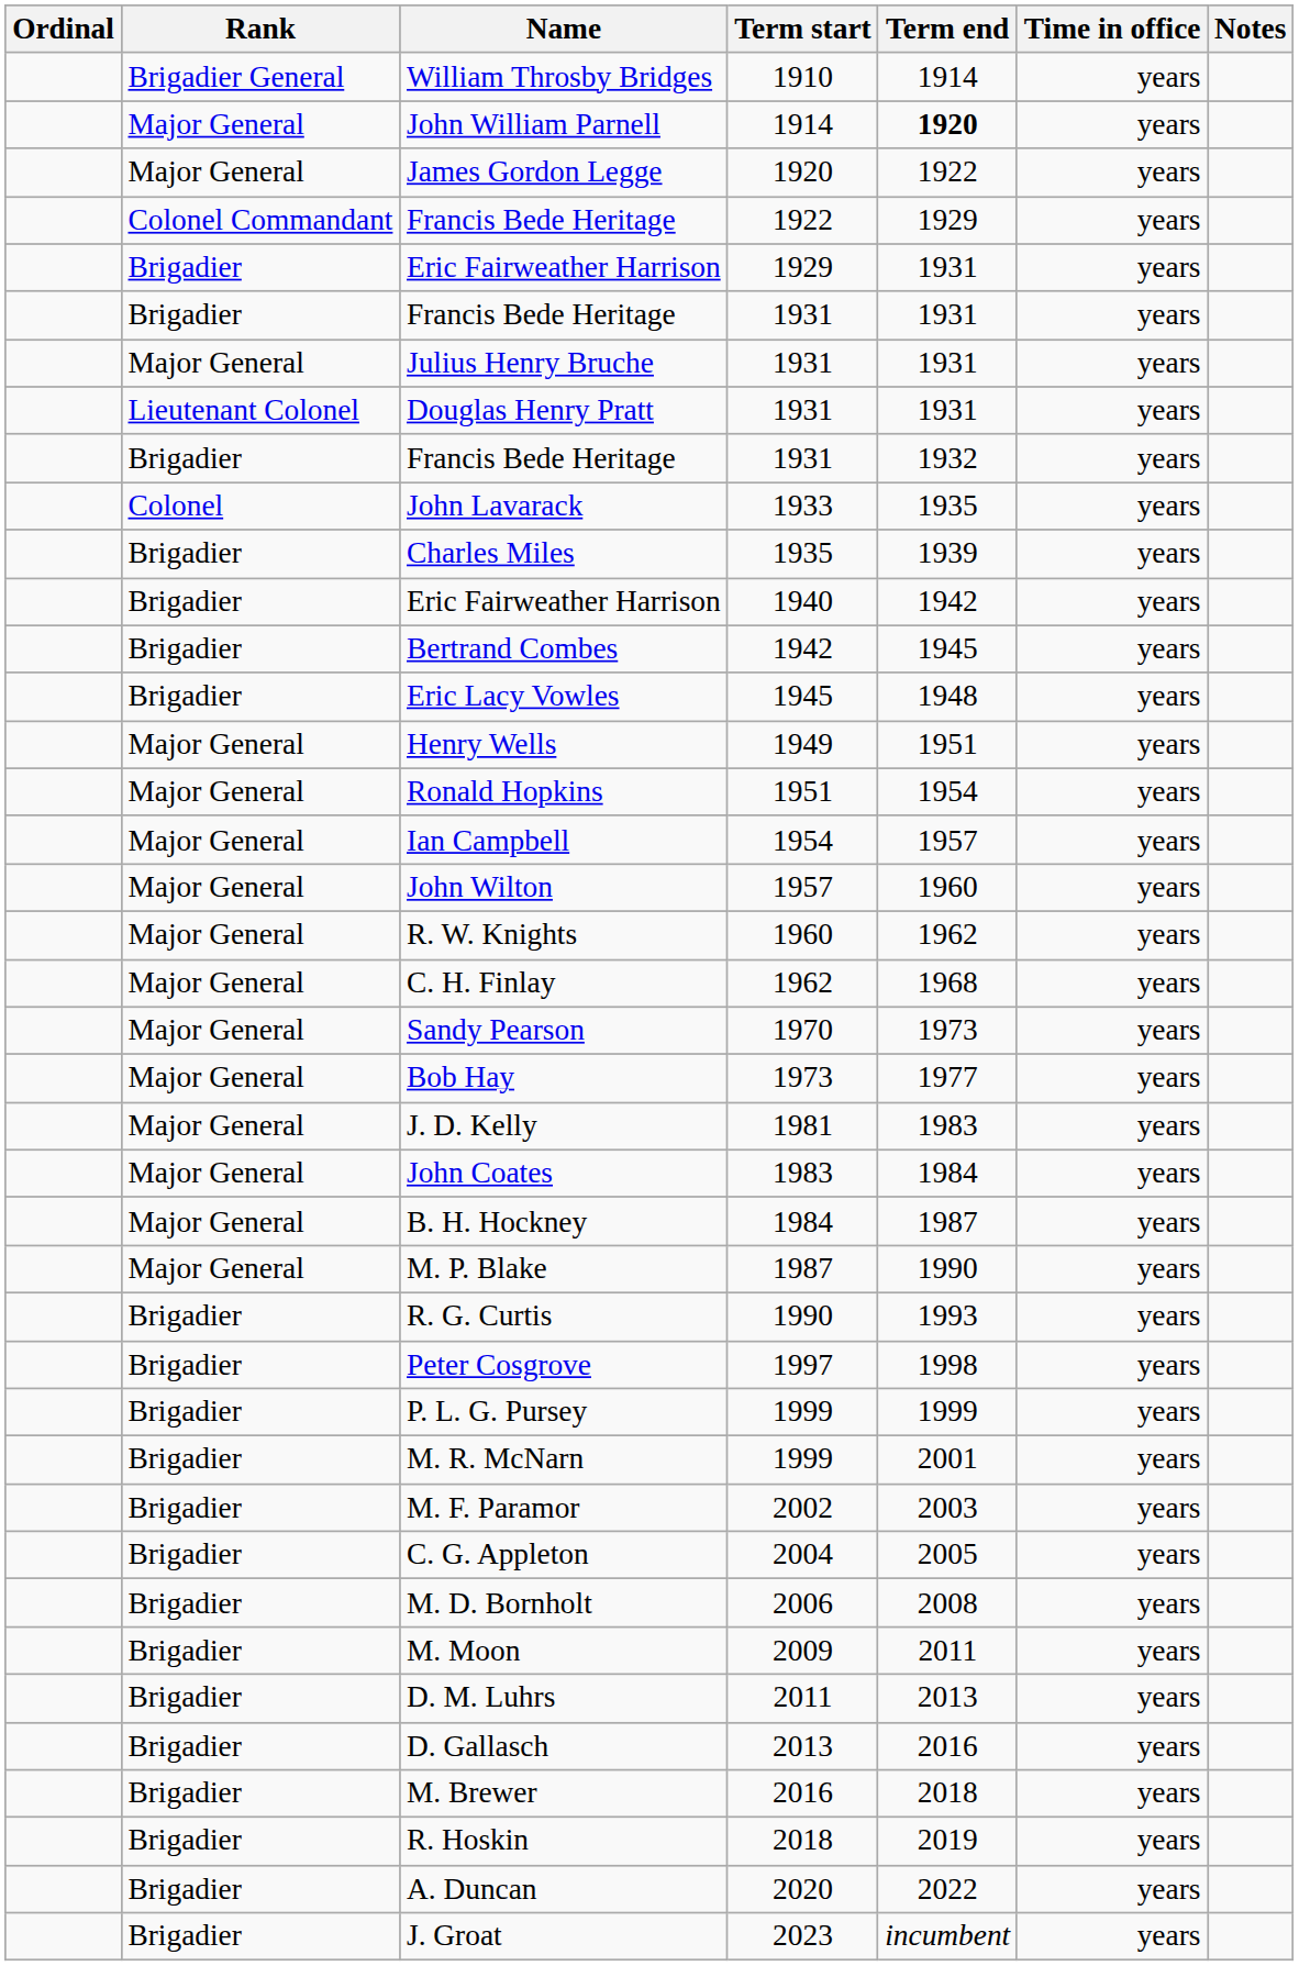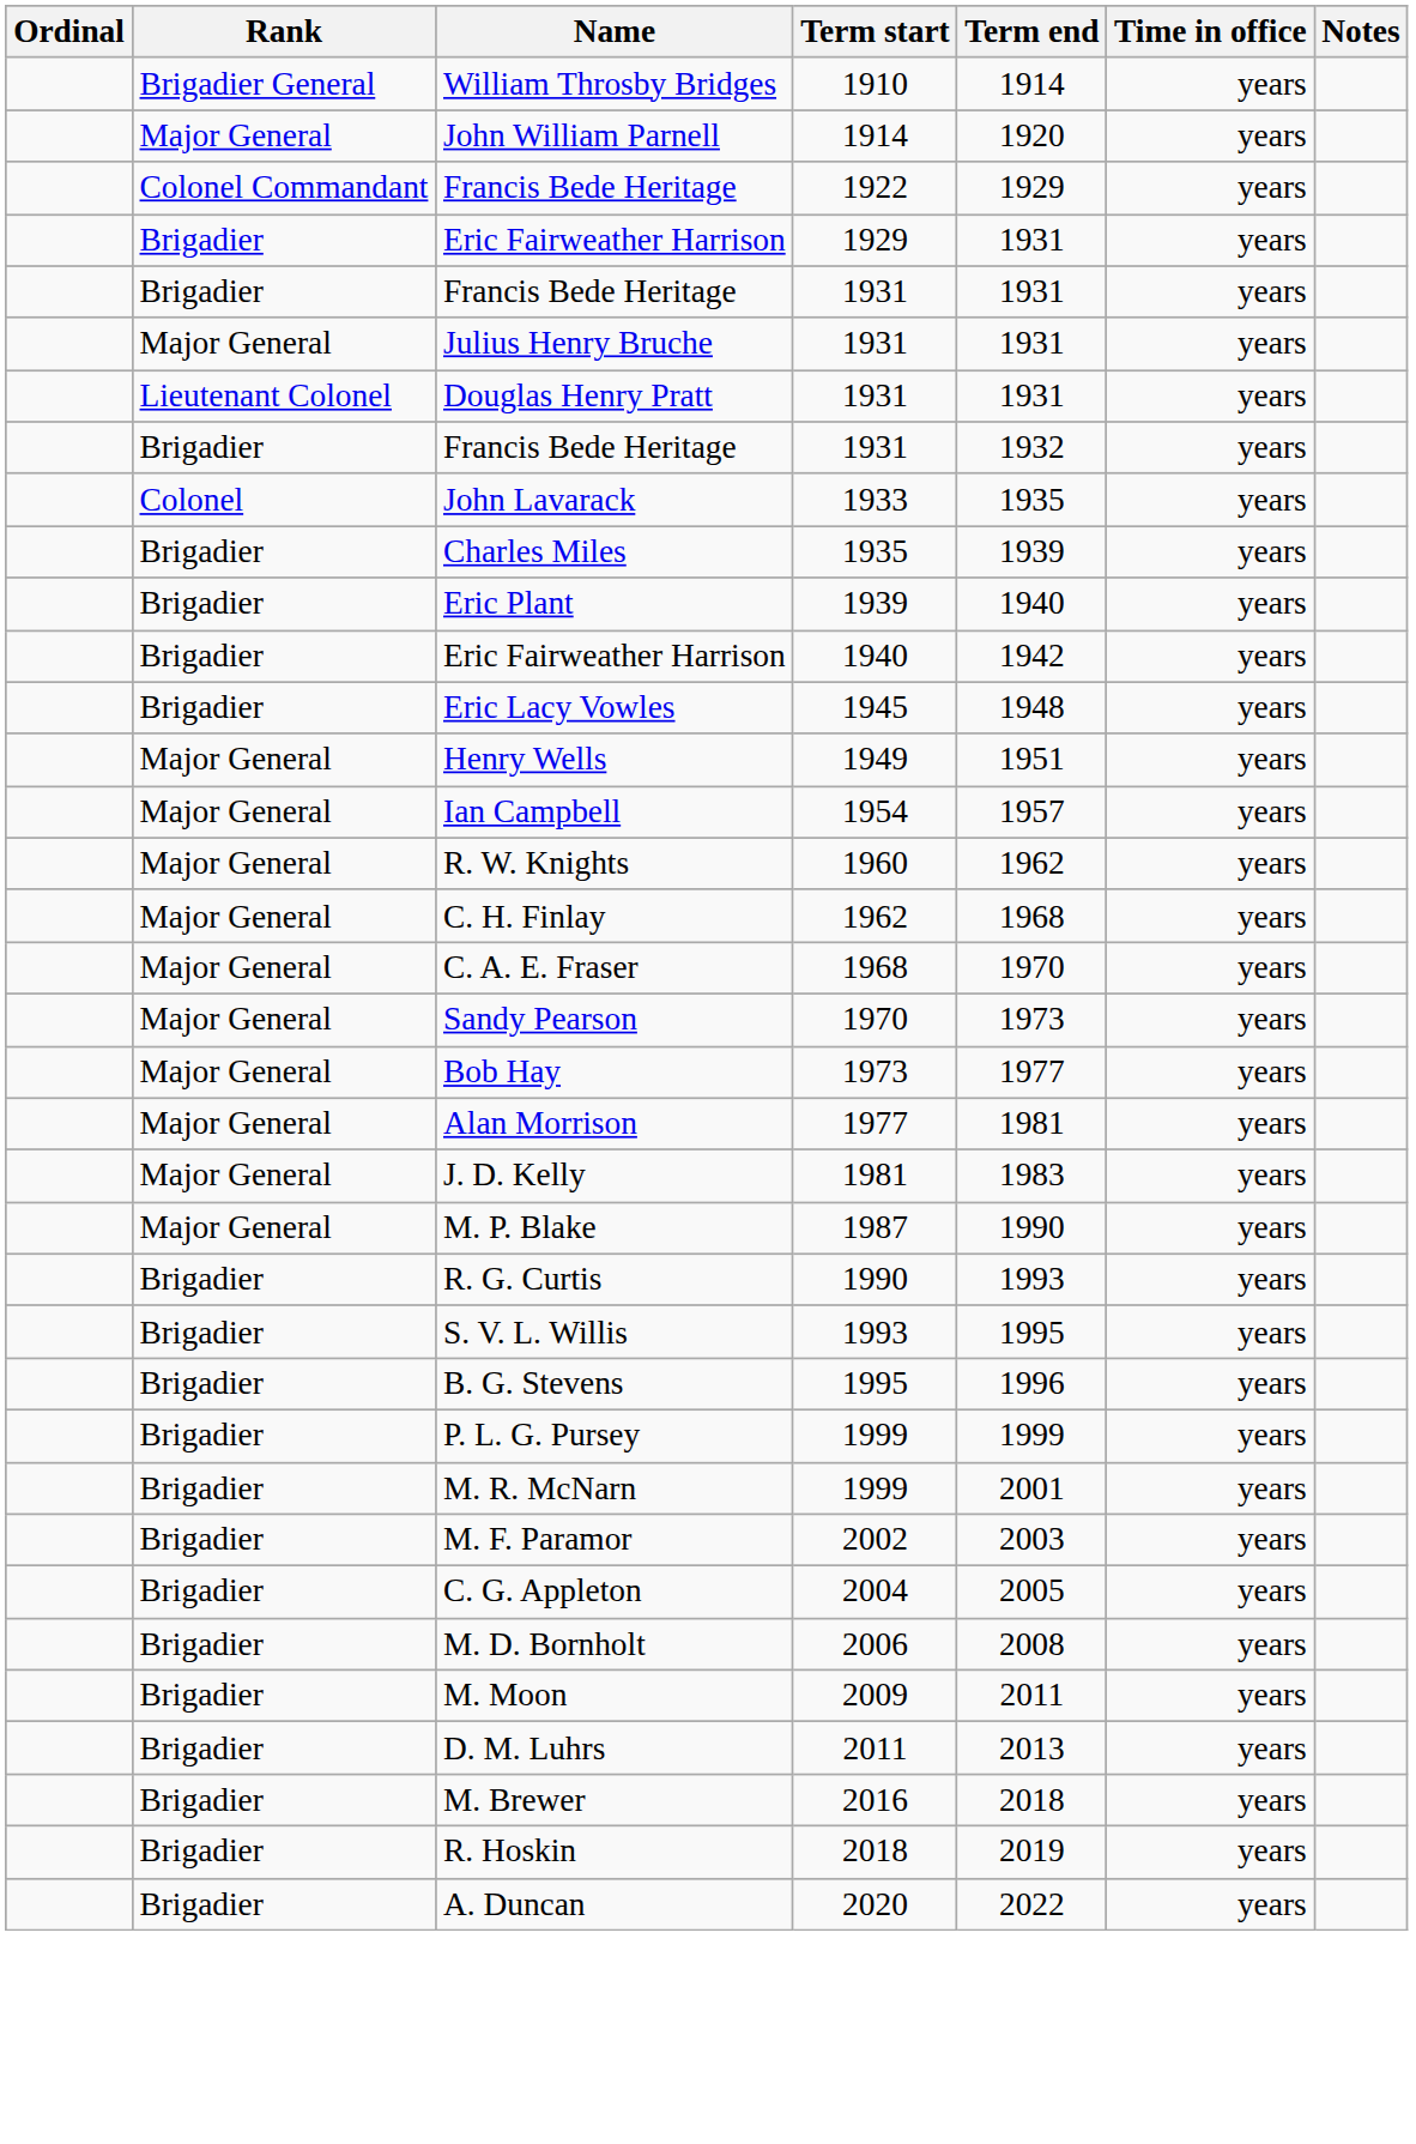John William Parnell | Term end: bold -> normal
- row: Major General | James Gordon Legge | 1920 | 1922 | years
+ row: Brigadier | Eric Plant | 1939 | 1940 | years
- row: Brigadier | Bertrand Combes | 1942 | 1945 | years
- row: Major General | Ronald Hopkins | 1951 | 1954 | years
- row: Major General | John Wilton | 1957 | 1960 | years
+ row: Major General | C. A. E. Fraser | 1968 | 1970 | years
+ row: Major General | Alan Morrison | 1977 | 1981 | years
- row: Major General | John Coates | 1983 | 1984 | years
- row: Major General | B. H. Hockney | 1984 | 1987 | years
+ row: Brigadier | S. V. L. Willis | 1993 | 1995 | years
+ row: Brigadier | B. G. Stevens | 1995 | 1996 | years
- row: Brigadier | Peter Cosgrove | 1997 | 1998 | years
- row: Brigadier | D. Gallasch | 2013 | 2016 | years
- row: Brigadier | J. Groat | 2023 | incumbent | years
